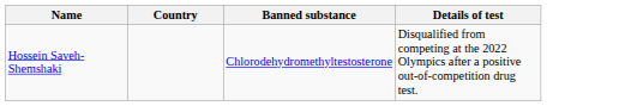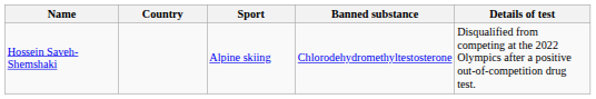+ column: Sport | Alpine skiing
